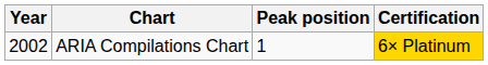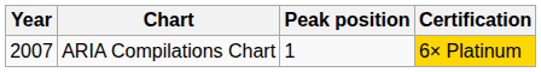ARIA Compilations Chart | Year: 2002 -> 2007
